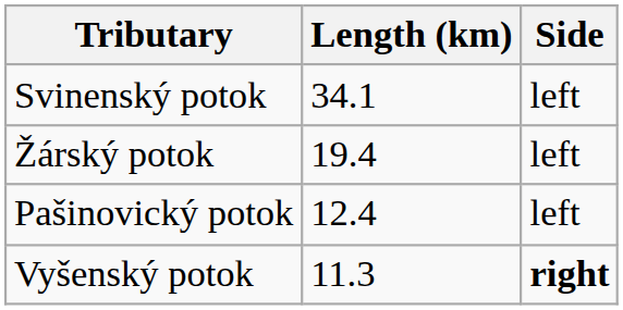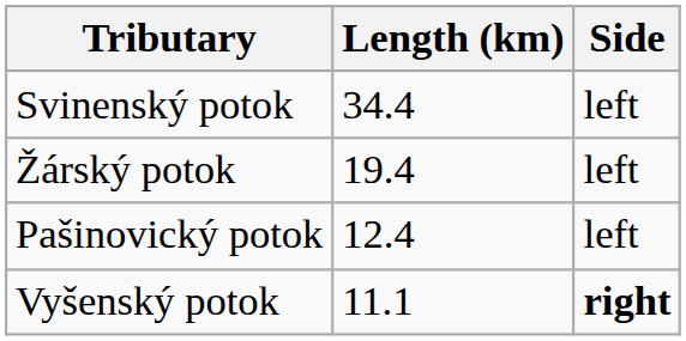Svinenský potok | Length (km): 34.1 -> 34.4
Vyšenský potok | Length (km): 11.3 -> 11.1
